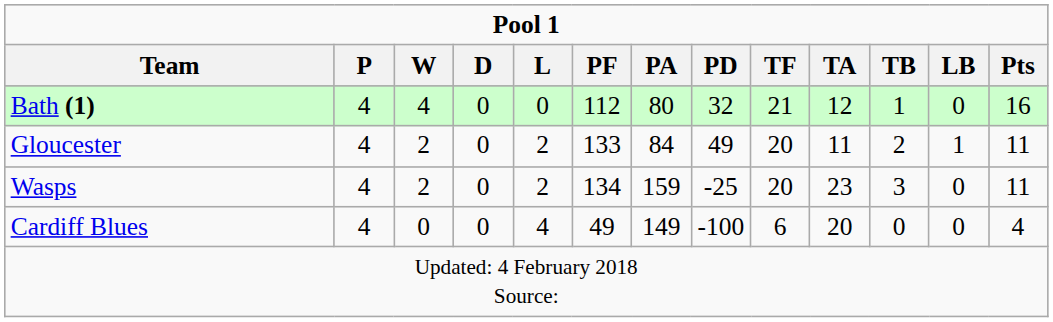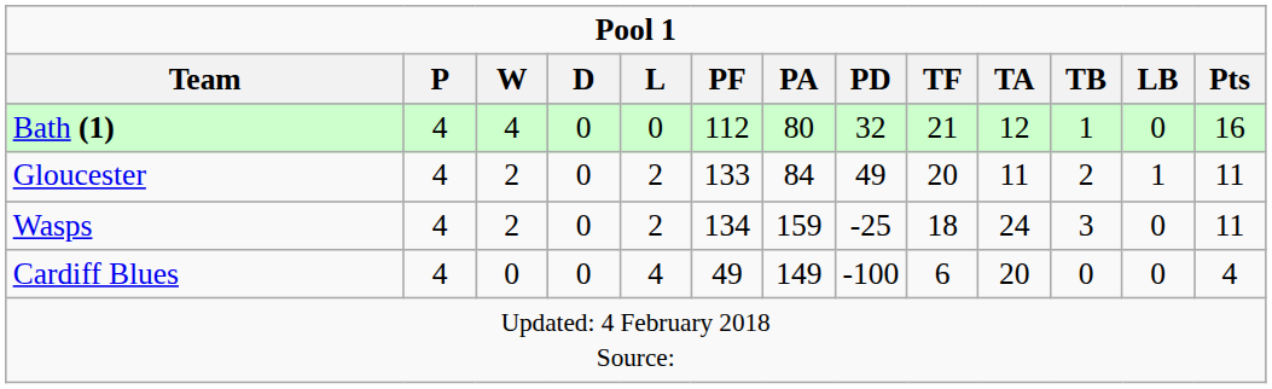Wasps | TF: 20 -> 18
Wasps | TA: 23 -> 24
